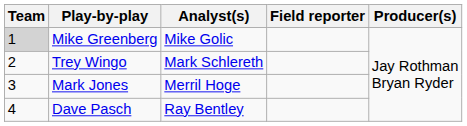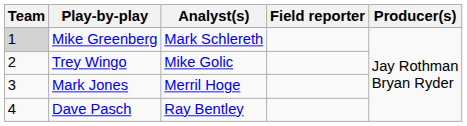Mike Greenberg | Analyst(s): Mike Golic -> Mark Schlereth
Trey Wingo | Analyst(s): Mark Schlereth -> Mike Golic
